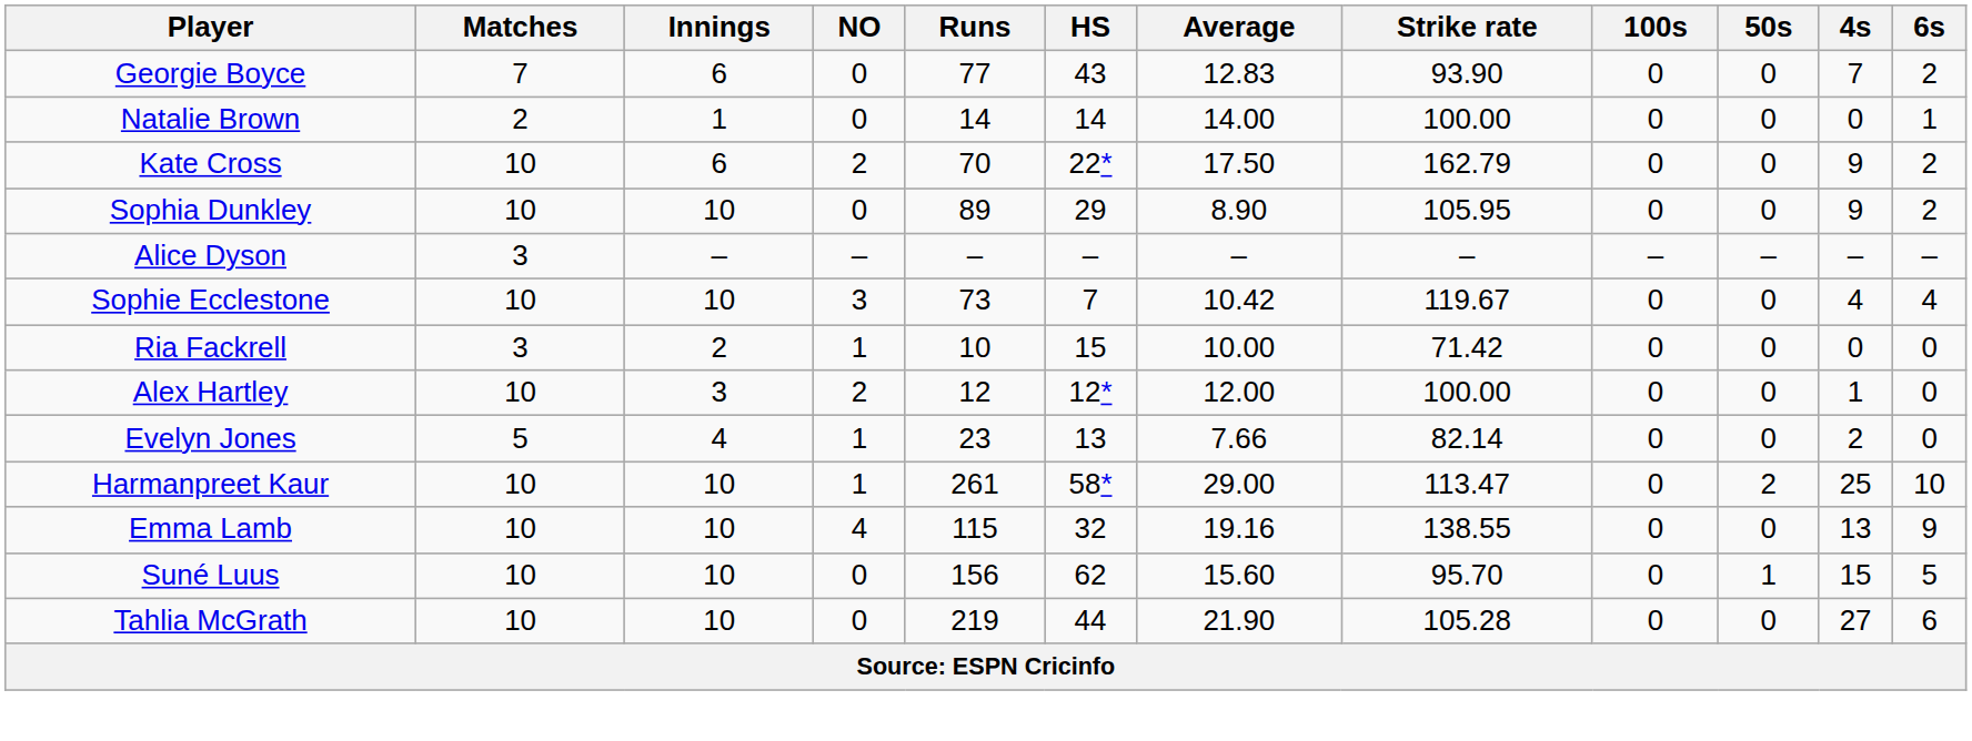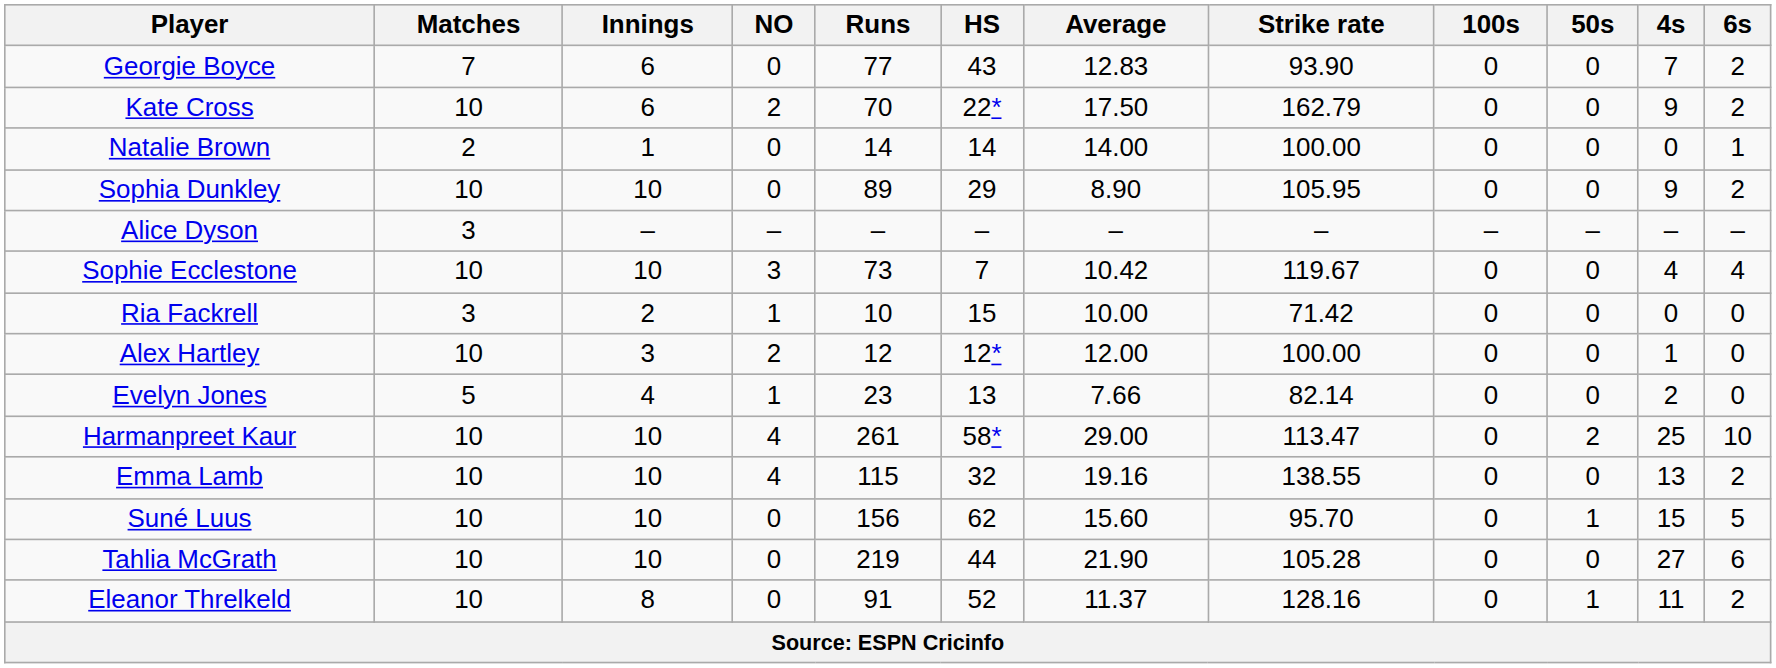rows swapped: Natalie Brown <-> Kate Cross
Harmanpreet Kaur | NO: 1 -> 4
Emma Lamb | 6s: 9 -> 2
+ row: Eleanor Threlkeld | 10 | 8 | 0 | 91 | 52 | 11.37 | 128.16 | 0 | 1 | 11 | 2
